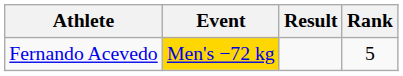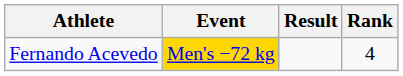Fernando Acevedo | Rank: 5 -> 4
